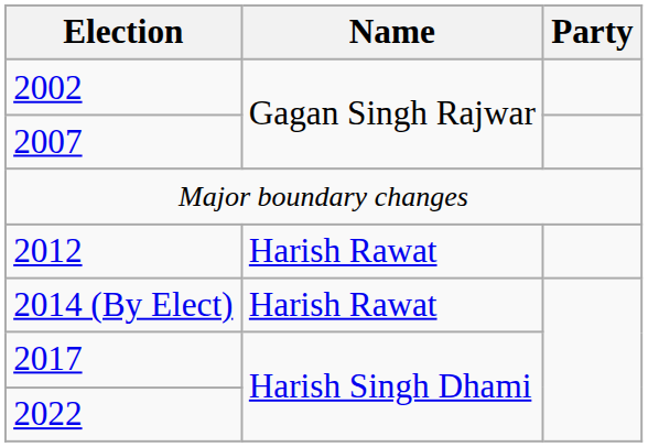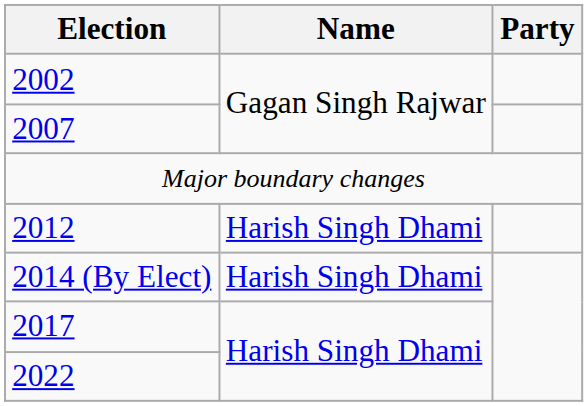2012 | Name: Harish Rawat -> Harish Singh Dhami
2014 (By Elect) | Name: Harish Rawat -> Harish Singh Dhami
